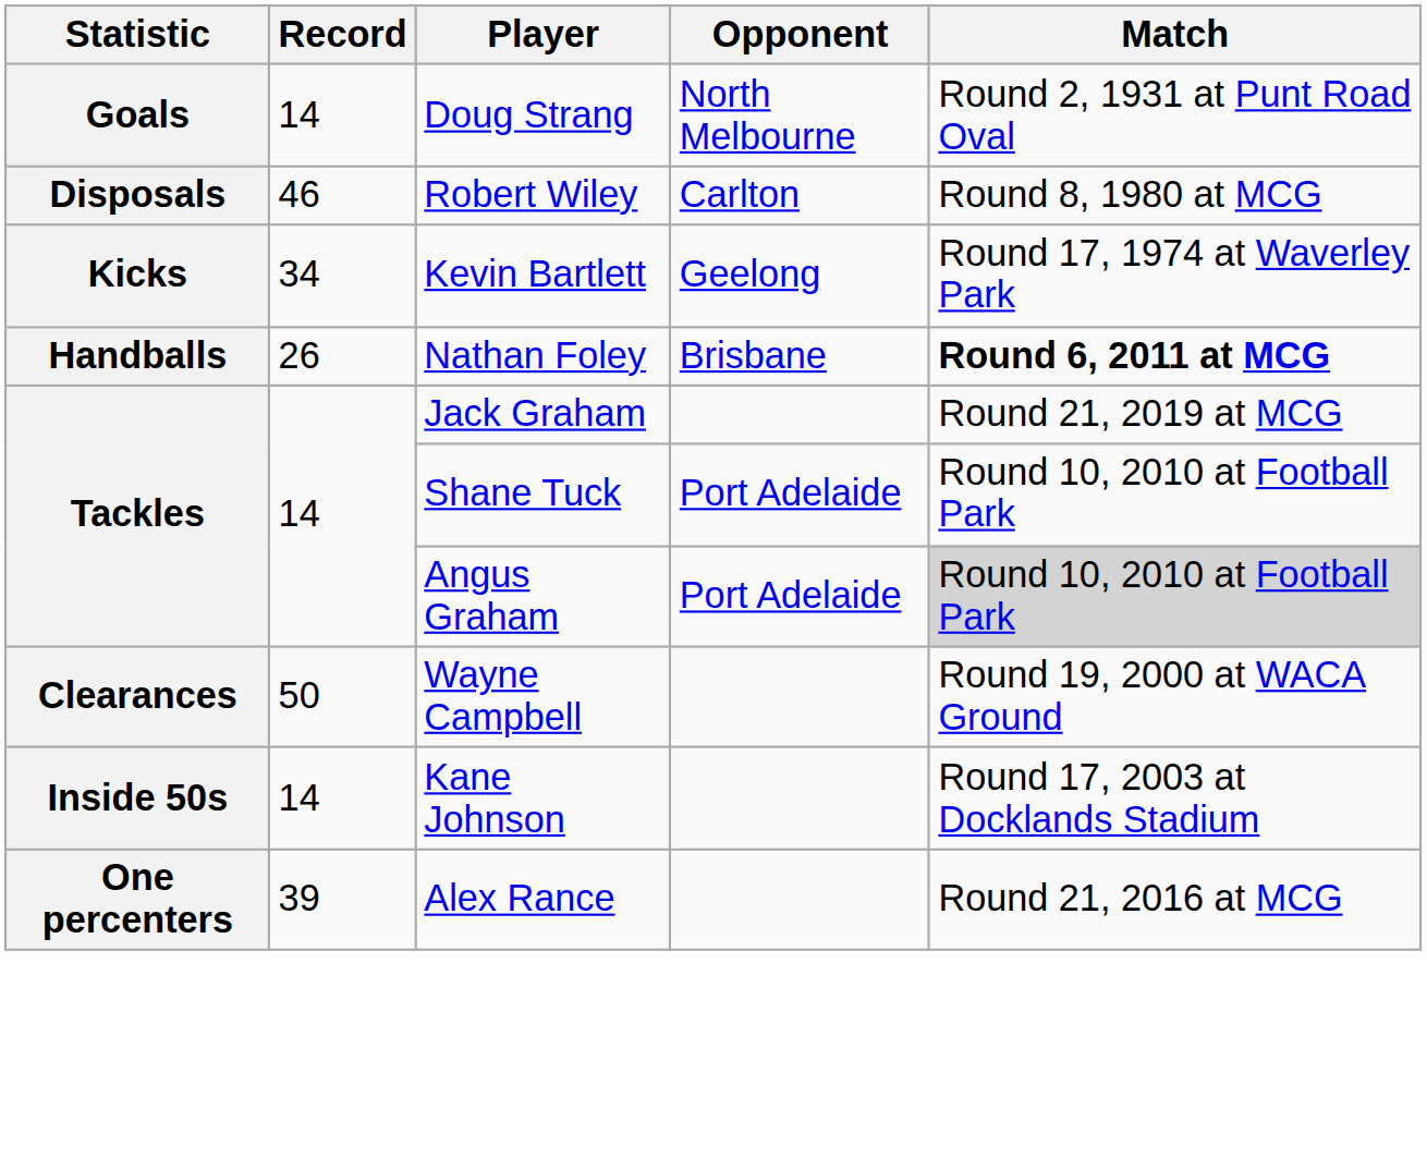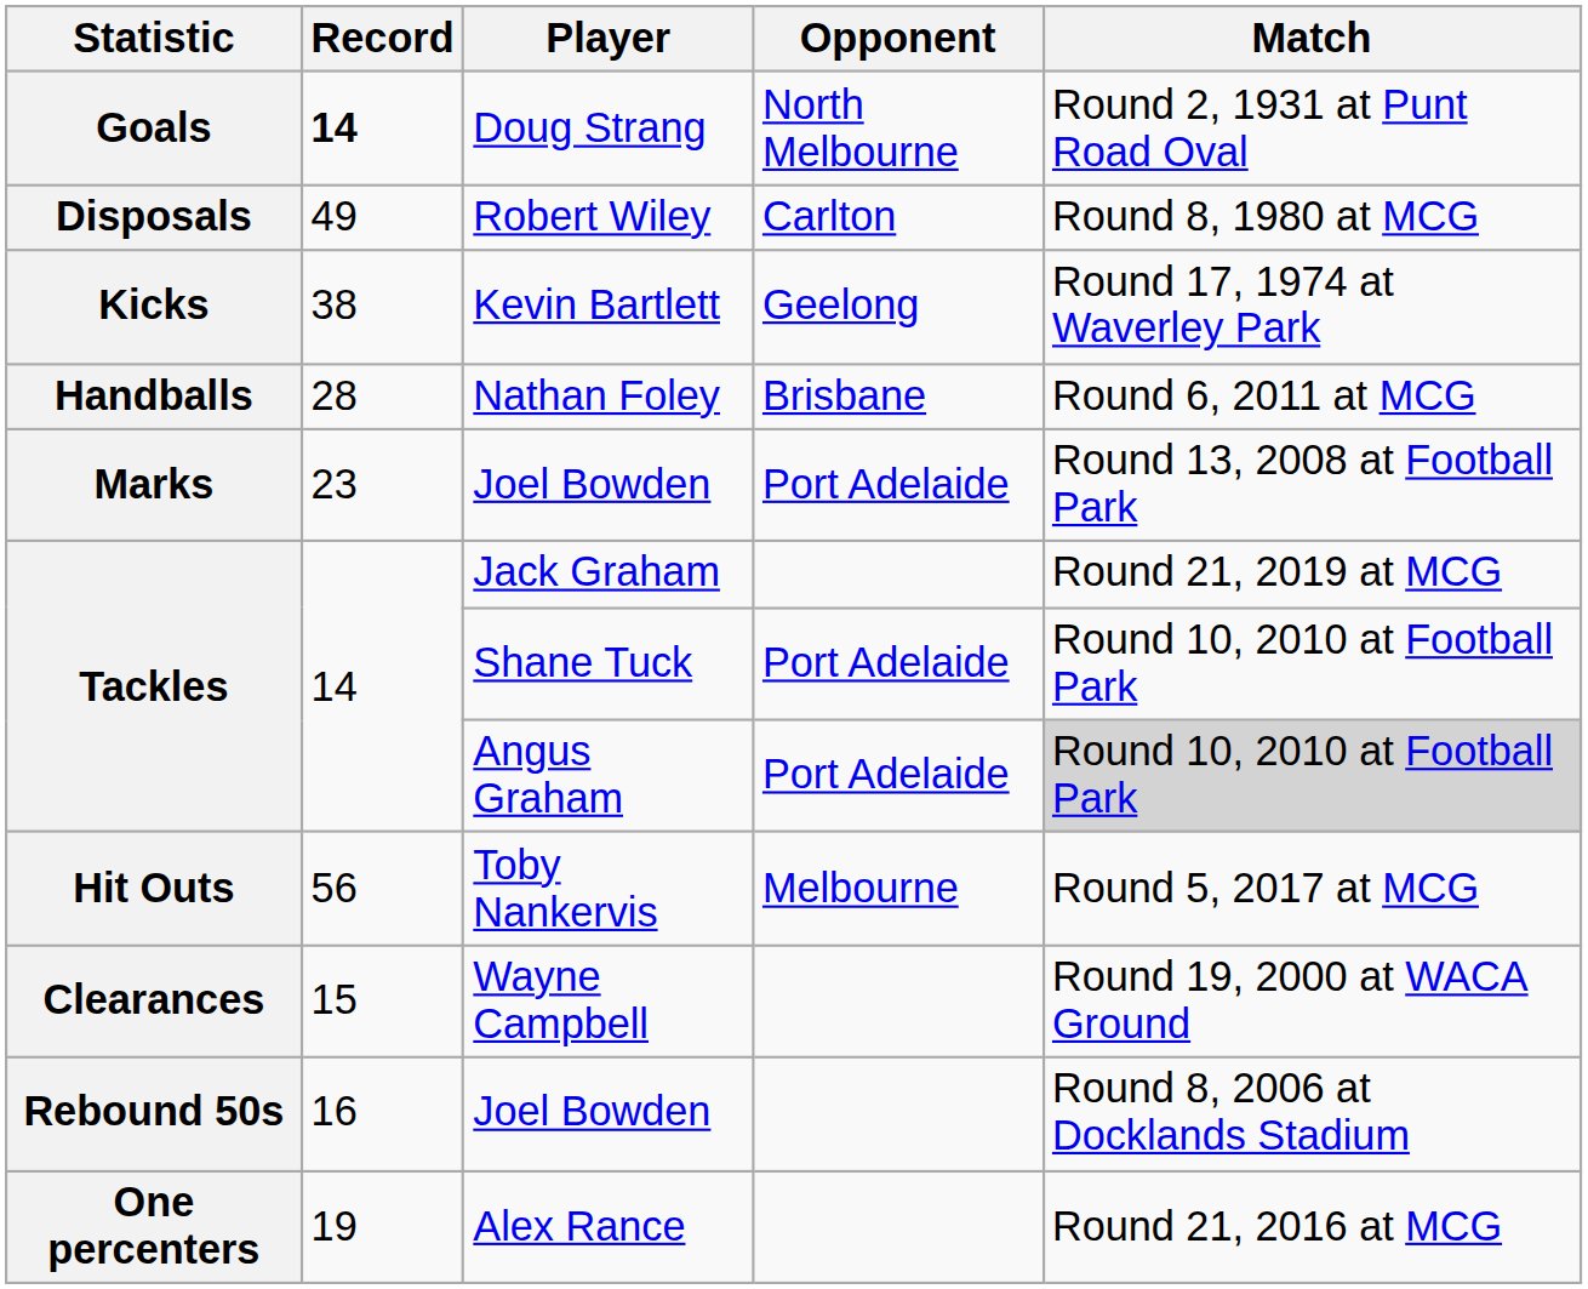Doug Strang | Record: normal -> bold
Robert Wiley | Record: 46 -> 49
Kevin Bartlett | Record: 34 -> 38
Nathan Foley | Record: 26 -> 28
Nathan Foley | Match: bold -> normal
+ row: Marks | 23 | Joel Bowden | Port Adelaide | Round 13, 2008 at Football Park
+ row: Hit Outs | 56 | Toby Nankervis | Melbourne | Round 5, 2017 at MCG
Wayne Campbell | Record: 50 -> 15
- row: Inside 50s | 14 | Kane Johnson | Round 17, 2003 at Docklands Stadium
+ row: Rebound 50s | 16 | Joel Bowden | Round 8, 2006 at Docklands Stadium
Alex Rance | Record: 39 -> 19
